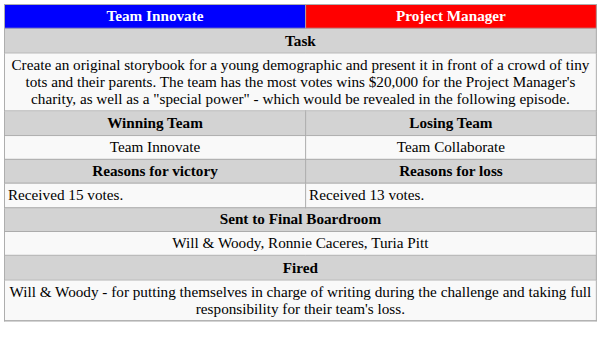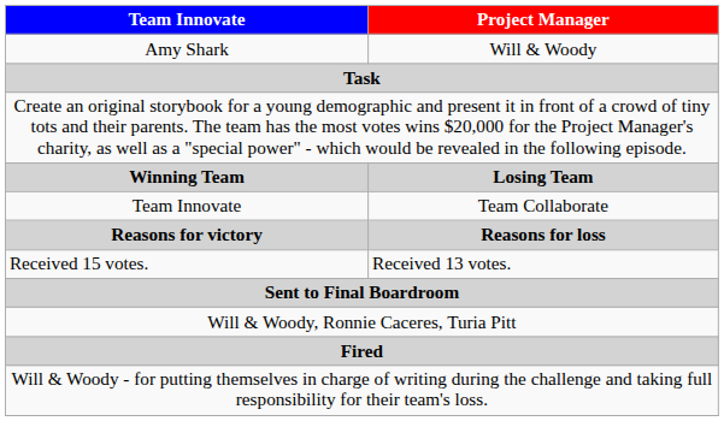+ row: Amy Shark | Will & Woody
